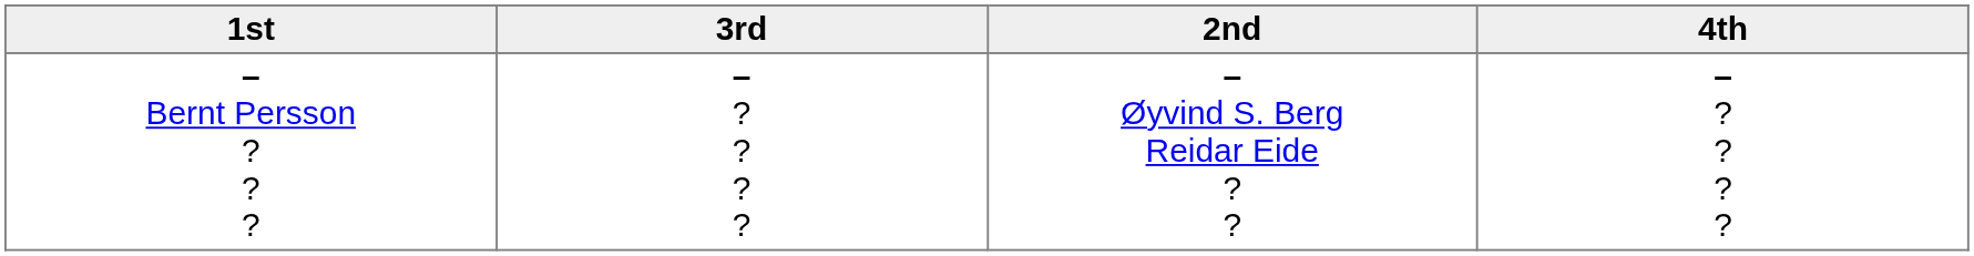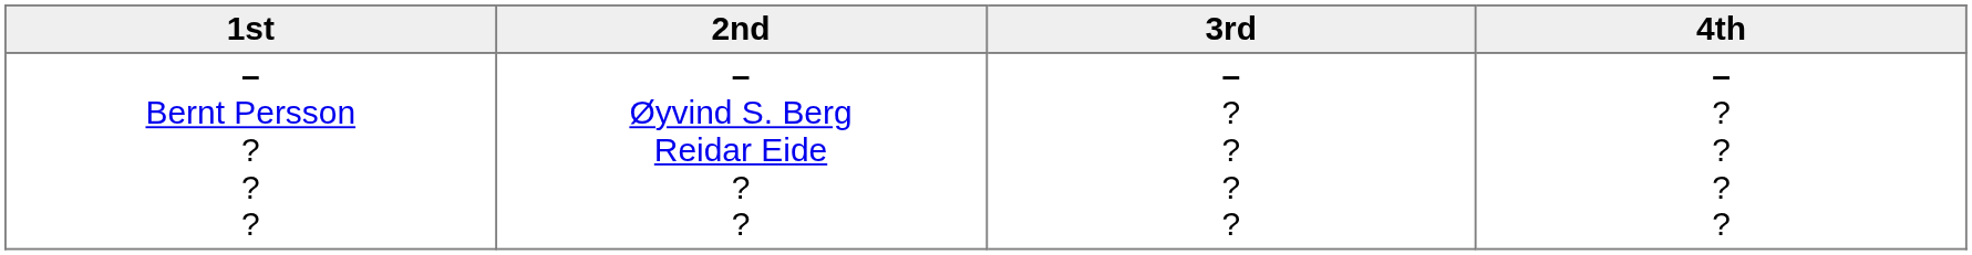columns swapped: 2nd <-> 3rd
